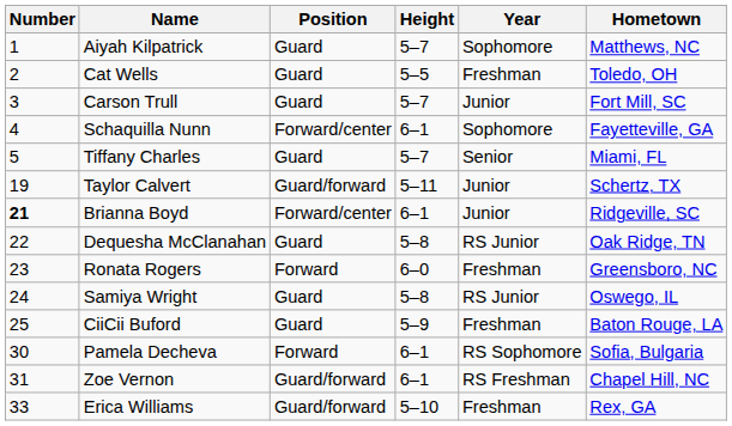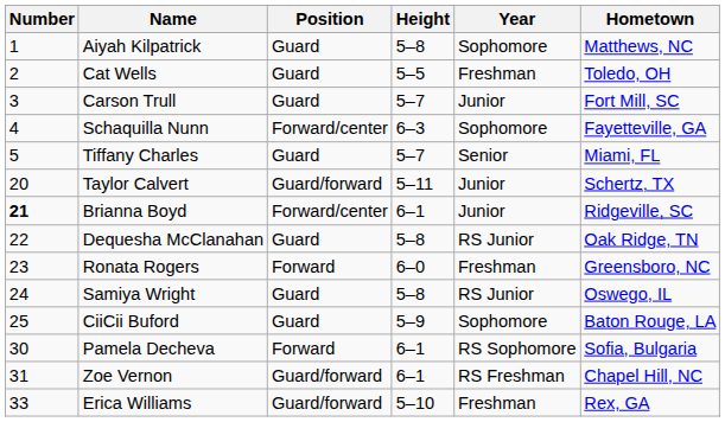Aiyah Kilpatrick | Height: 5–7 -> 5–8
Schaquilla Nunn | Height: 6–1 -> 6–3
Taylor Calvert | Number: 19 -> 20
CiiCii Buford | Year: Freshman -> Sophomore
